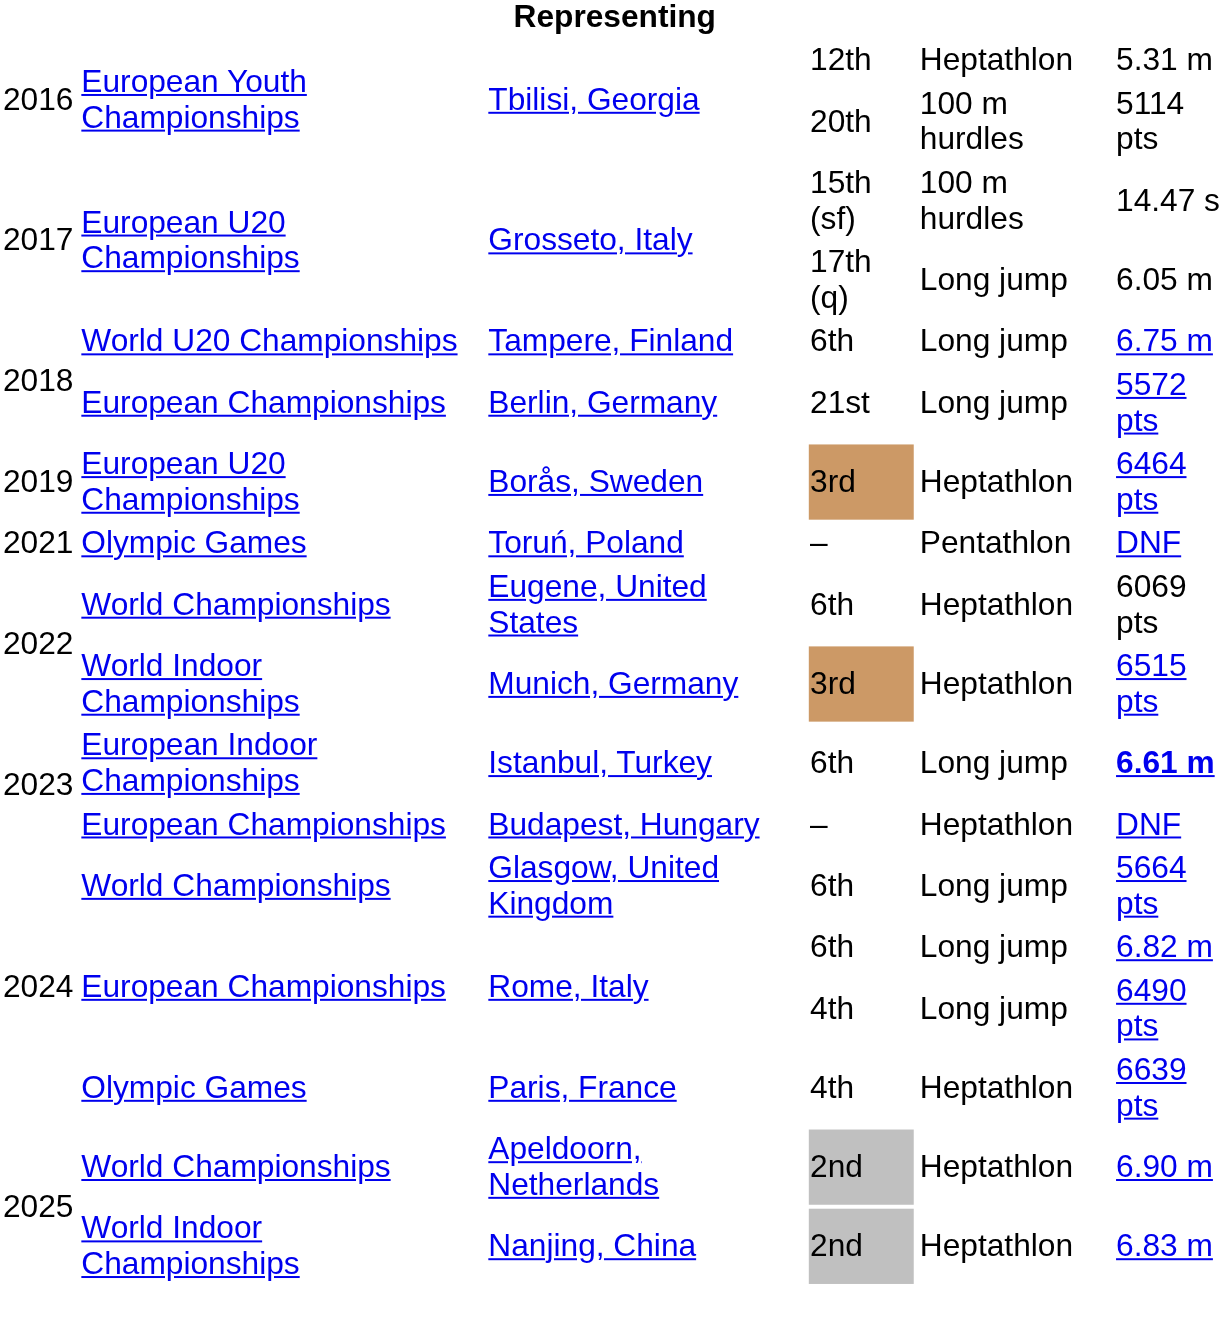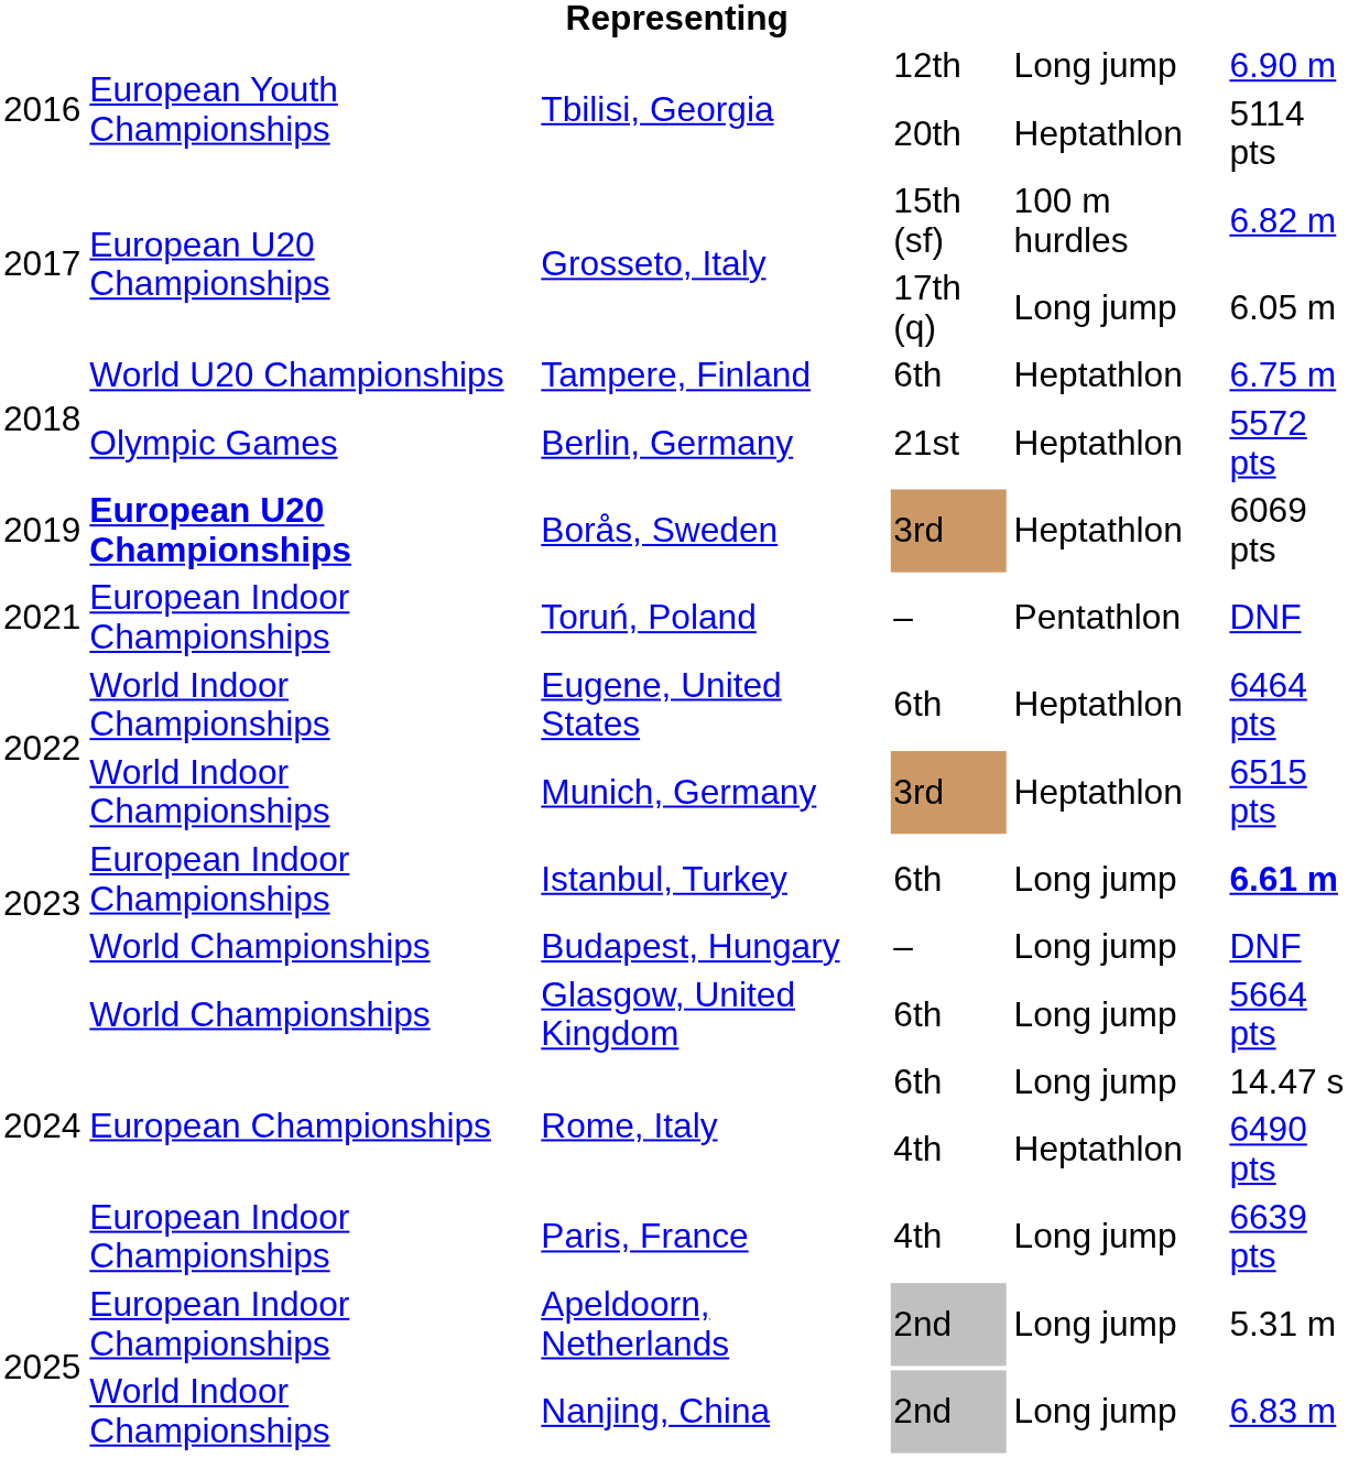Tbilisi, Georgia / 12th | column 5: Heptathlon -> Long jump
Tbilisi, Georgia / 12th | column 6: 5.31 m -> 6.90 m
Tbilisi, Georgia / 20th | column 5: 100 m hurdles -> Heptathlon
Grosseto, Italy / 15th (sf) | column 6: 14.47 s -> 6.82 m
Tampere, Finland | column 5: Long jump -> Heptathlon
Berlin, Germany | column 2: European Championships -> Olympic Games
Berlin, Germany | column 5: Long jump -> Heptathlon
Borås, Sweden | column 2: normal -> bold
Borås, Sweden | column 6: 6464 pts -> 6069 pts
Toruń, Poland | column 2: Olympic Games -> European Indoor Championships
Eugene, United States | column 2: World Championships -> World Indoor Championships
Eugene, United States | column 6: 6069 pts -> 6464 pts
Budapest, Hungary | column 2: European Championships -> World Championships
Budapest, Hungary | column 5: Heptathlon -> Long jump
Rome, Italy / 6th | column 6: 6.82 m -> 14.47 s
Rome, Italy / 4th | column 5: Long jump -> Heptathlon
Paris, France | column 2: Olympic Games -> European Indoor Championships
Paris, France | column 5: Heptathlon -> Long jump
Apeldoorn, Netherlands | column 2: World Championships -> European Indoor Championships
Apeldoorn, Netherlands | column 5: Heptathlon -> Long jump
Apeldoorn, Netherlands | column 6: 6.90 m -> 5.31 m
Nanjing, China | column 5: Heptathlon -> Long jump
